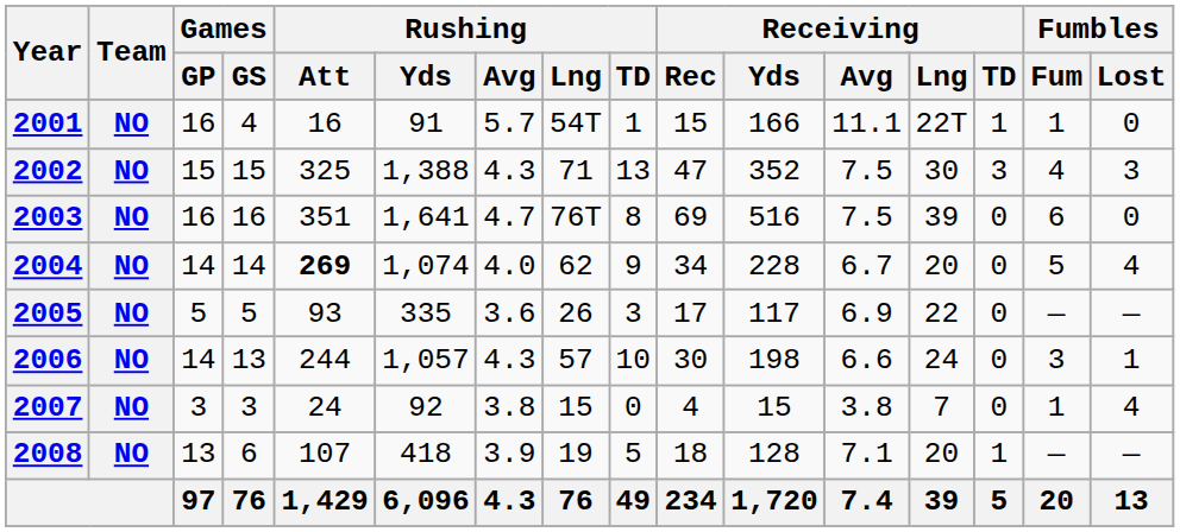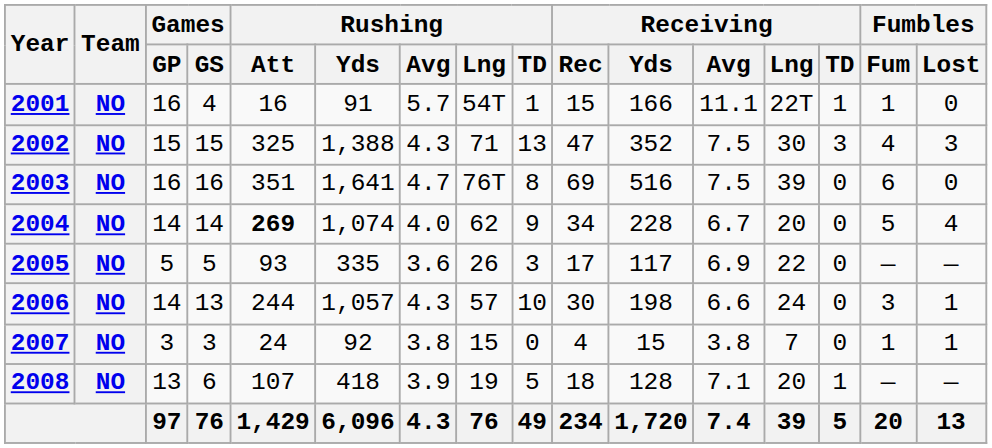2007 | Fumbles / Lost: 4 -> 1
